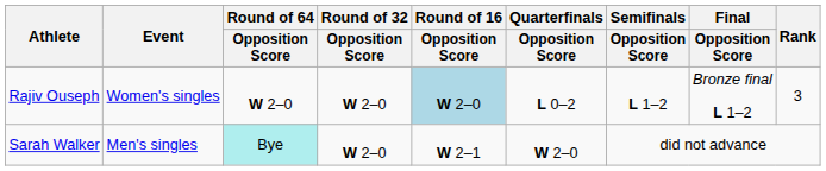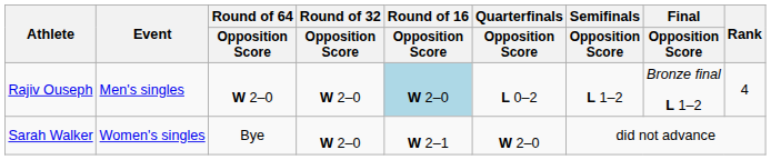Rajiv Ouseph | Event: Women's singles -> Men's singles
Rajiv Ouseph | Rank: 3 -> 4
Sarah Walker | Event: Men's singles -> Women's singles
Sarah Walker | Round of 64 / Opposition Score: paleturquoise background -> no background
